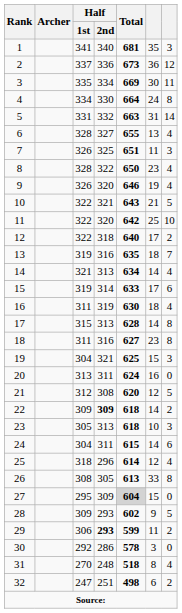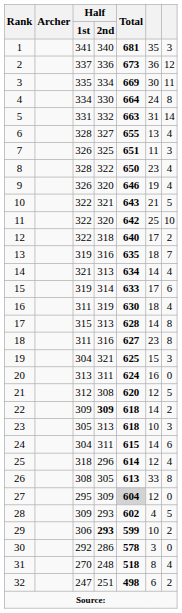27 | column 6: 15 -> 12
28 | column 6: 9 -> 4
29 | column 6: 11 -> 10
